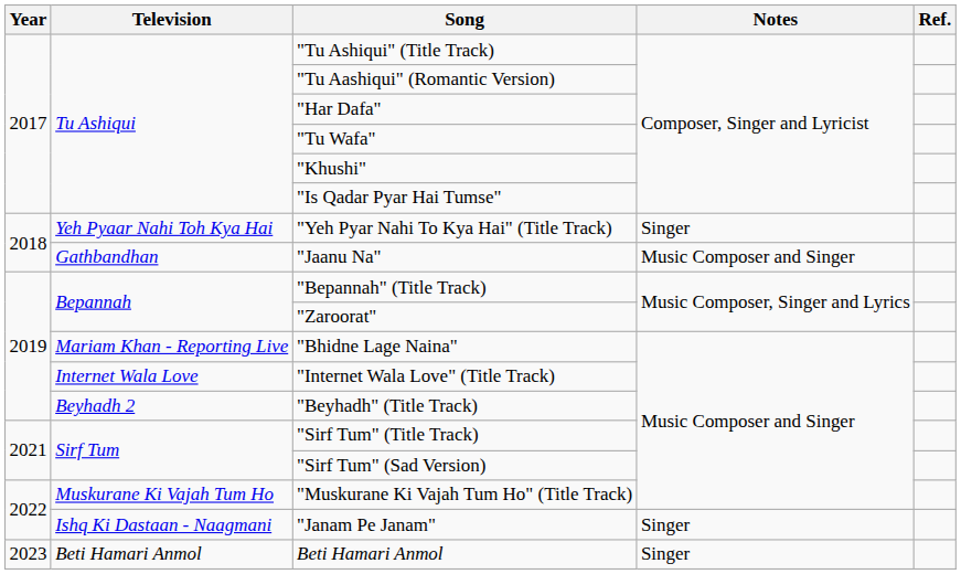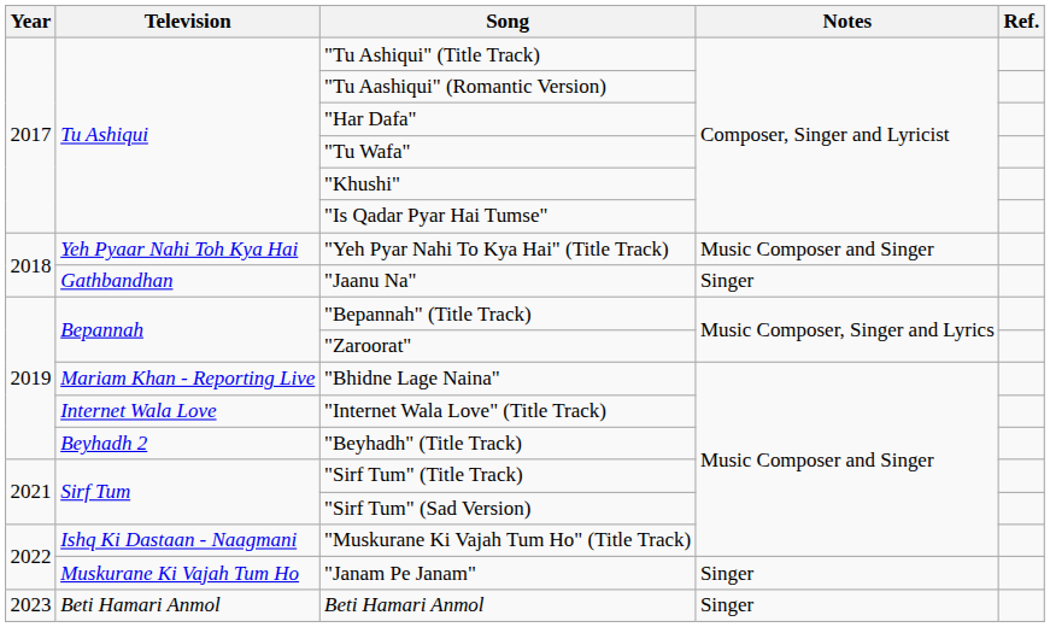"Yeh Pyar Nahi To Kya Hai" (Title Track) | Notes: Singer -> Music Composer and Singer
"Jaanu Na" | Notes: Music Composer and Singer -> Singer
"Muskurane Ki Vajah Tum Ho" (Title Track) | Television: Muskurane Ki Vajah Tum Ho -> Ishq Ki Dastaan - Naagmani
"Janam Pe Janam" | Television: Ishq Ki Dastaan - Naagmani -> Muskurane Ki Vajah Tum Ho
